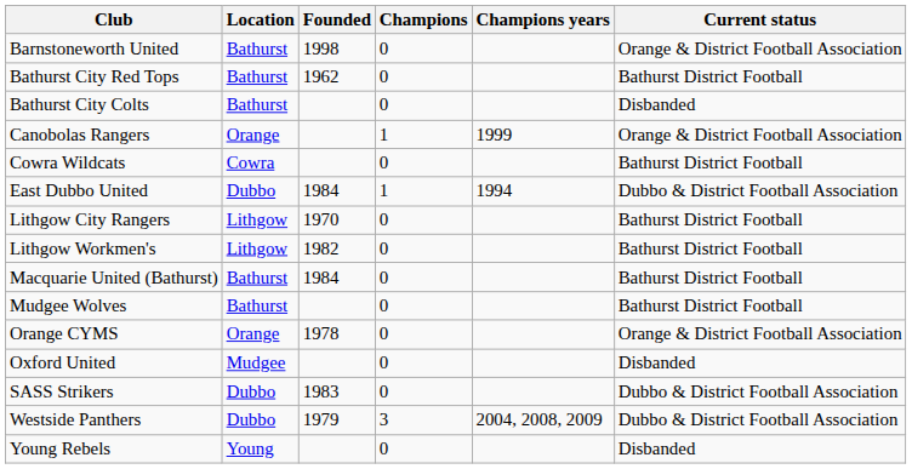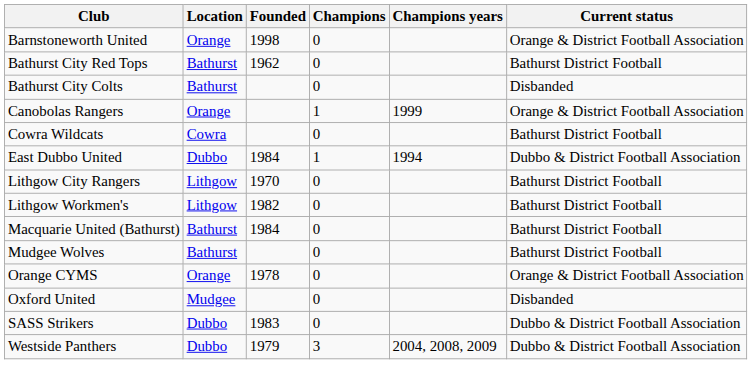Barnstoneworth United | Location: Bathurst -> Orange
- row: Young Rebels | Young | 0 | Disbanded
